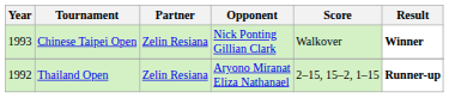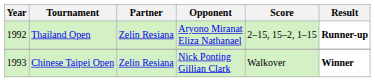rows swapped: Chinese Taipei Open <-> Thailand Open
